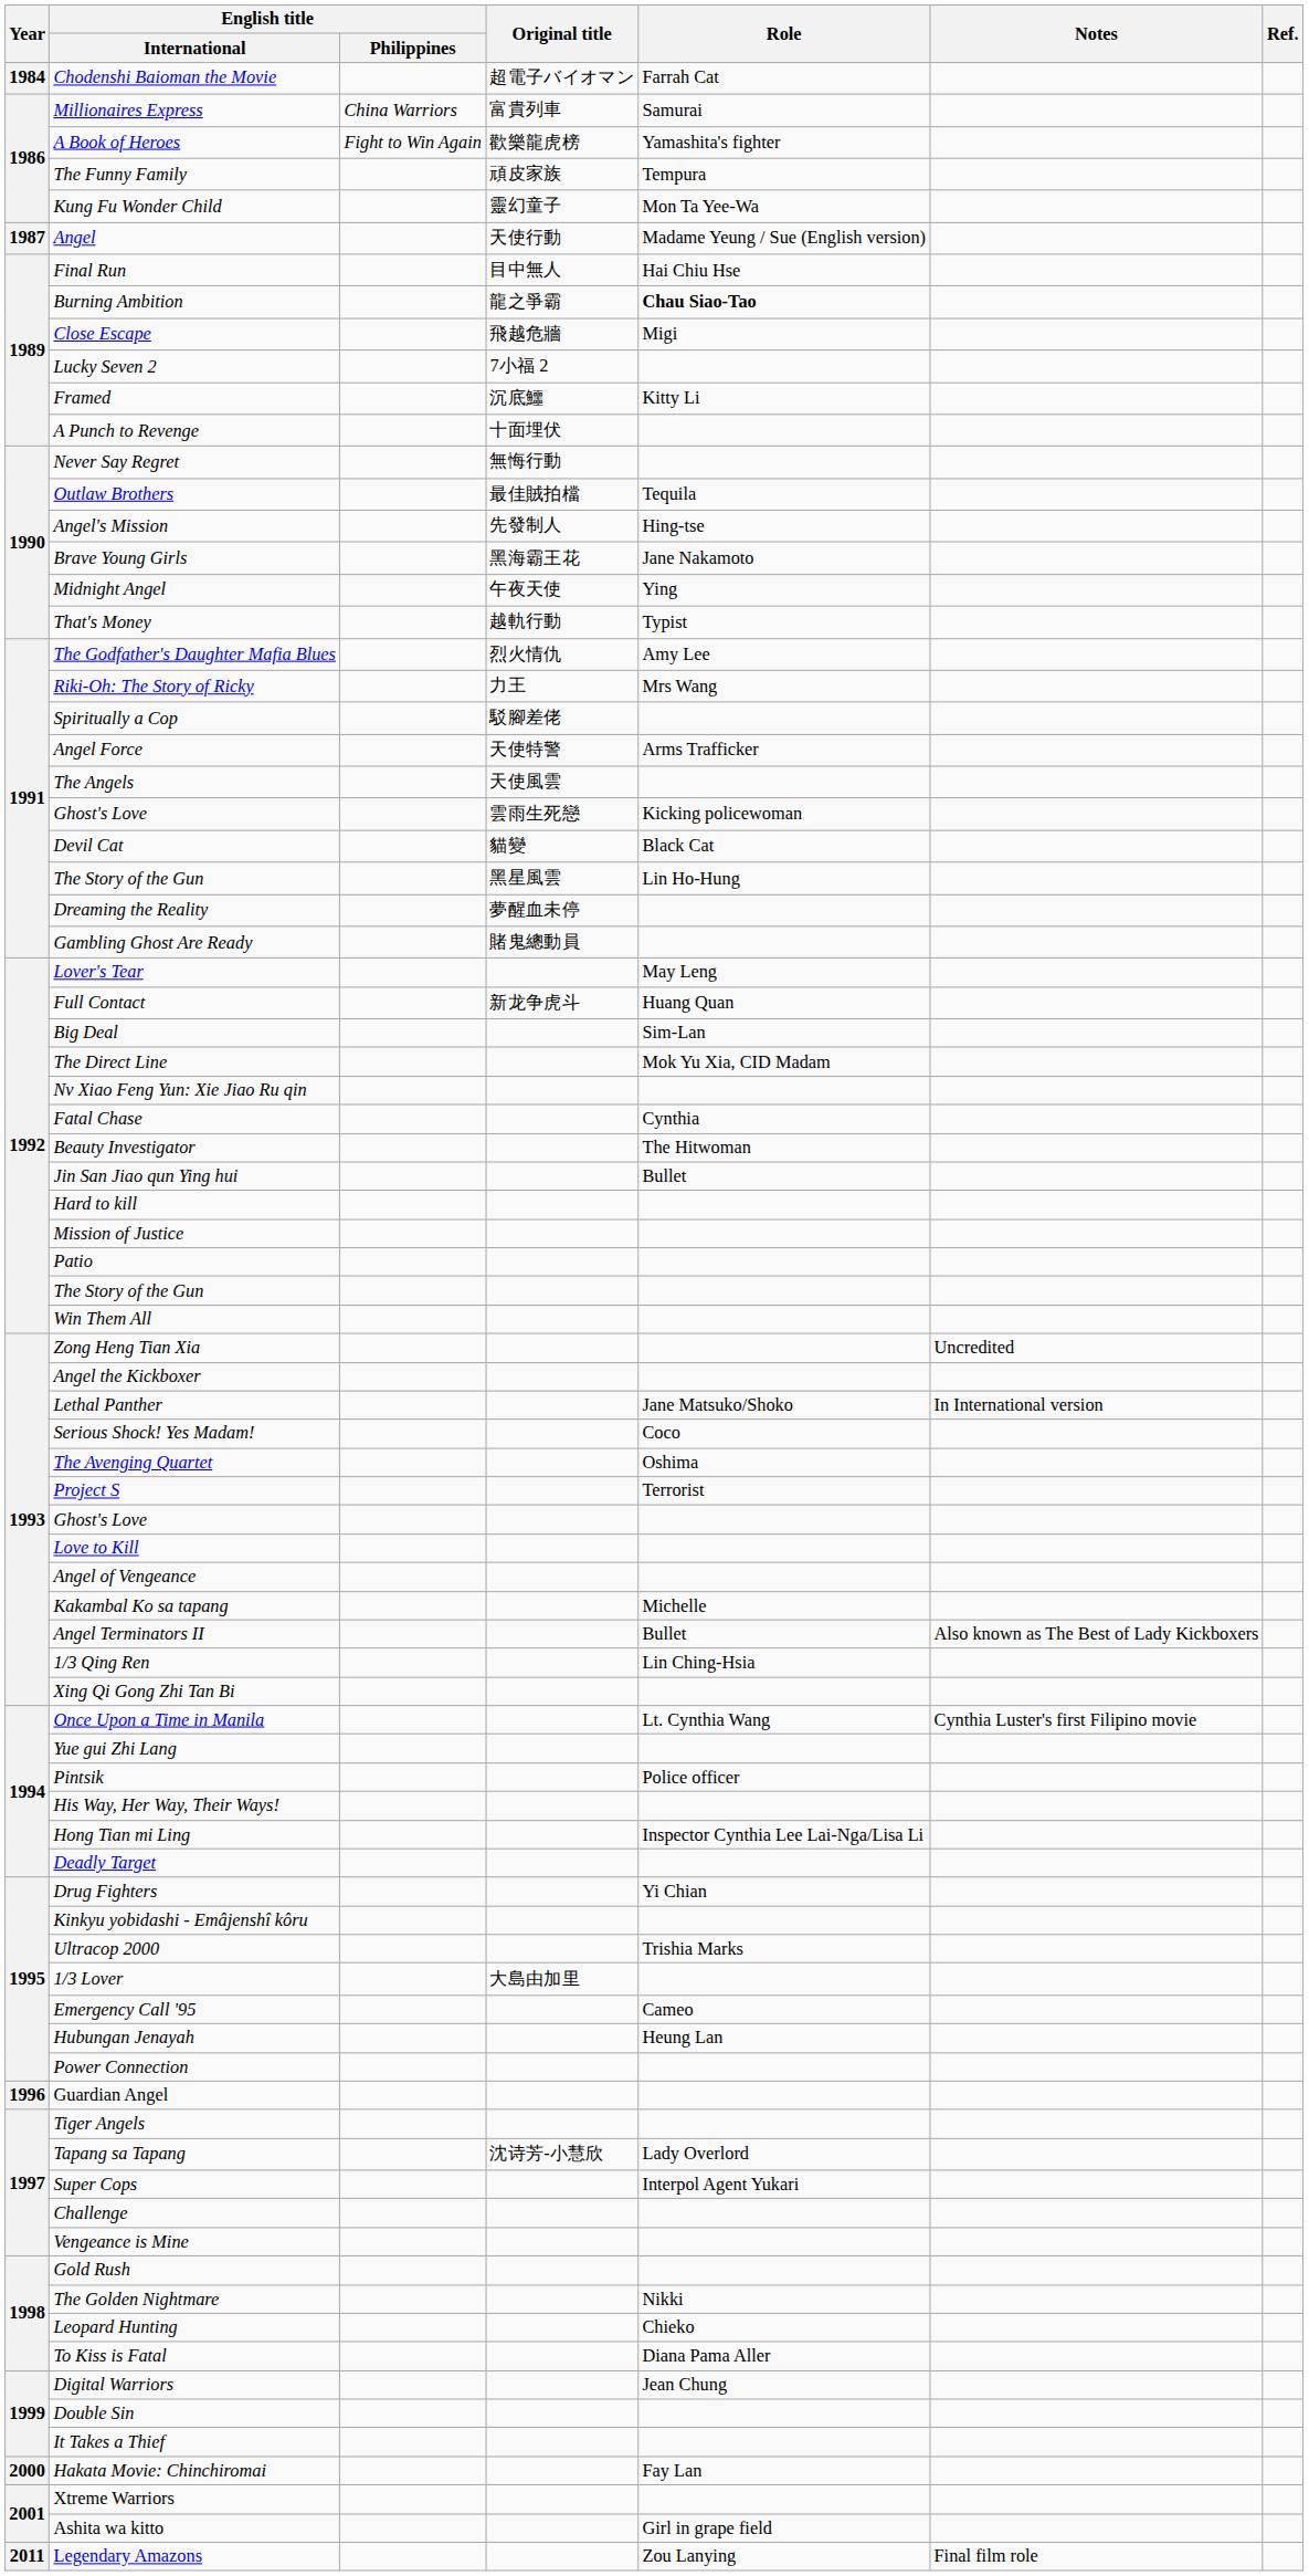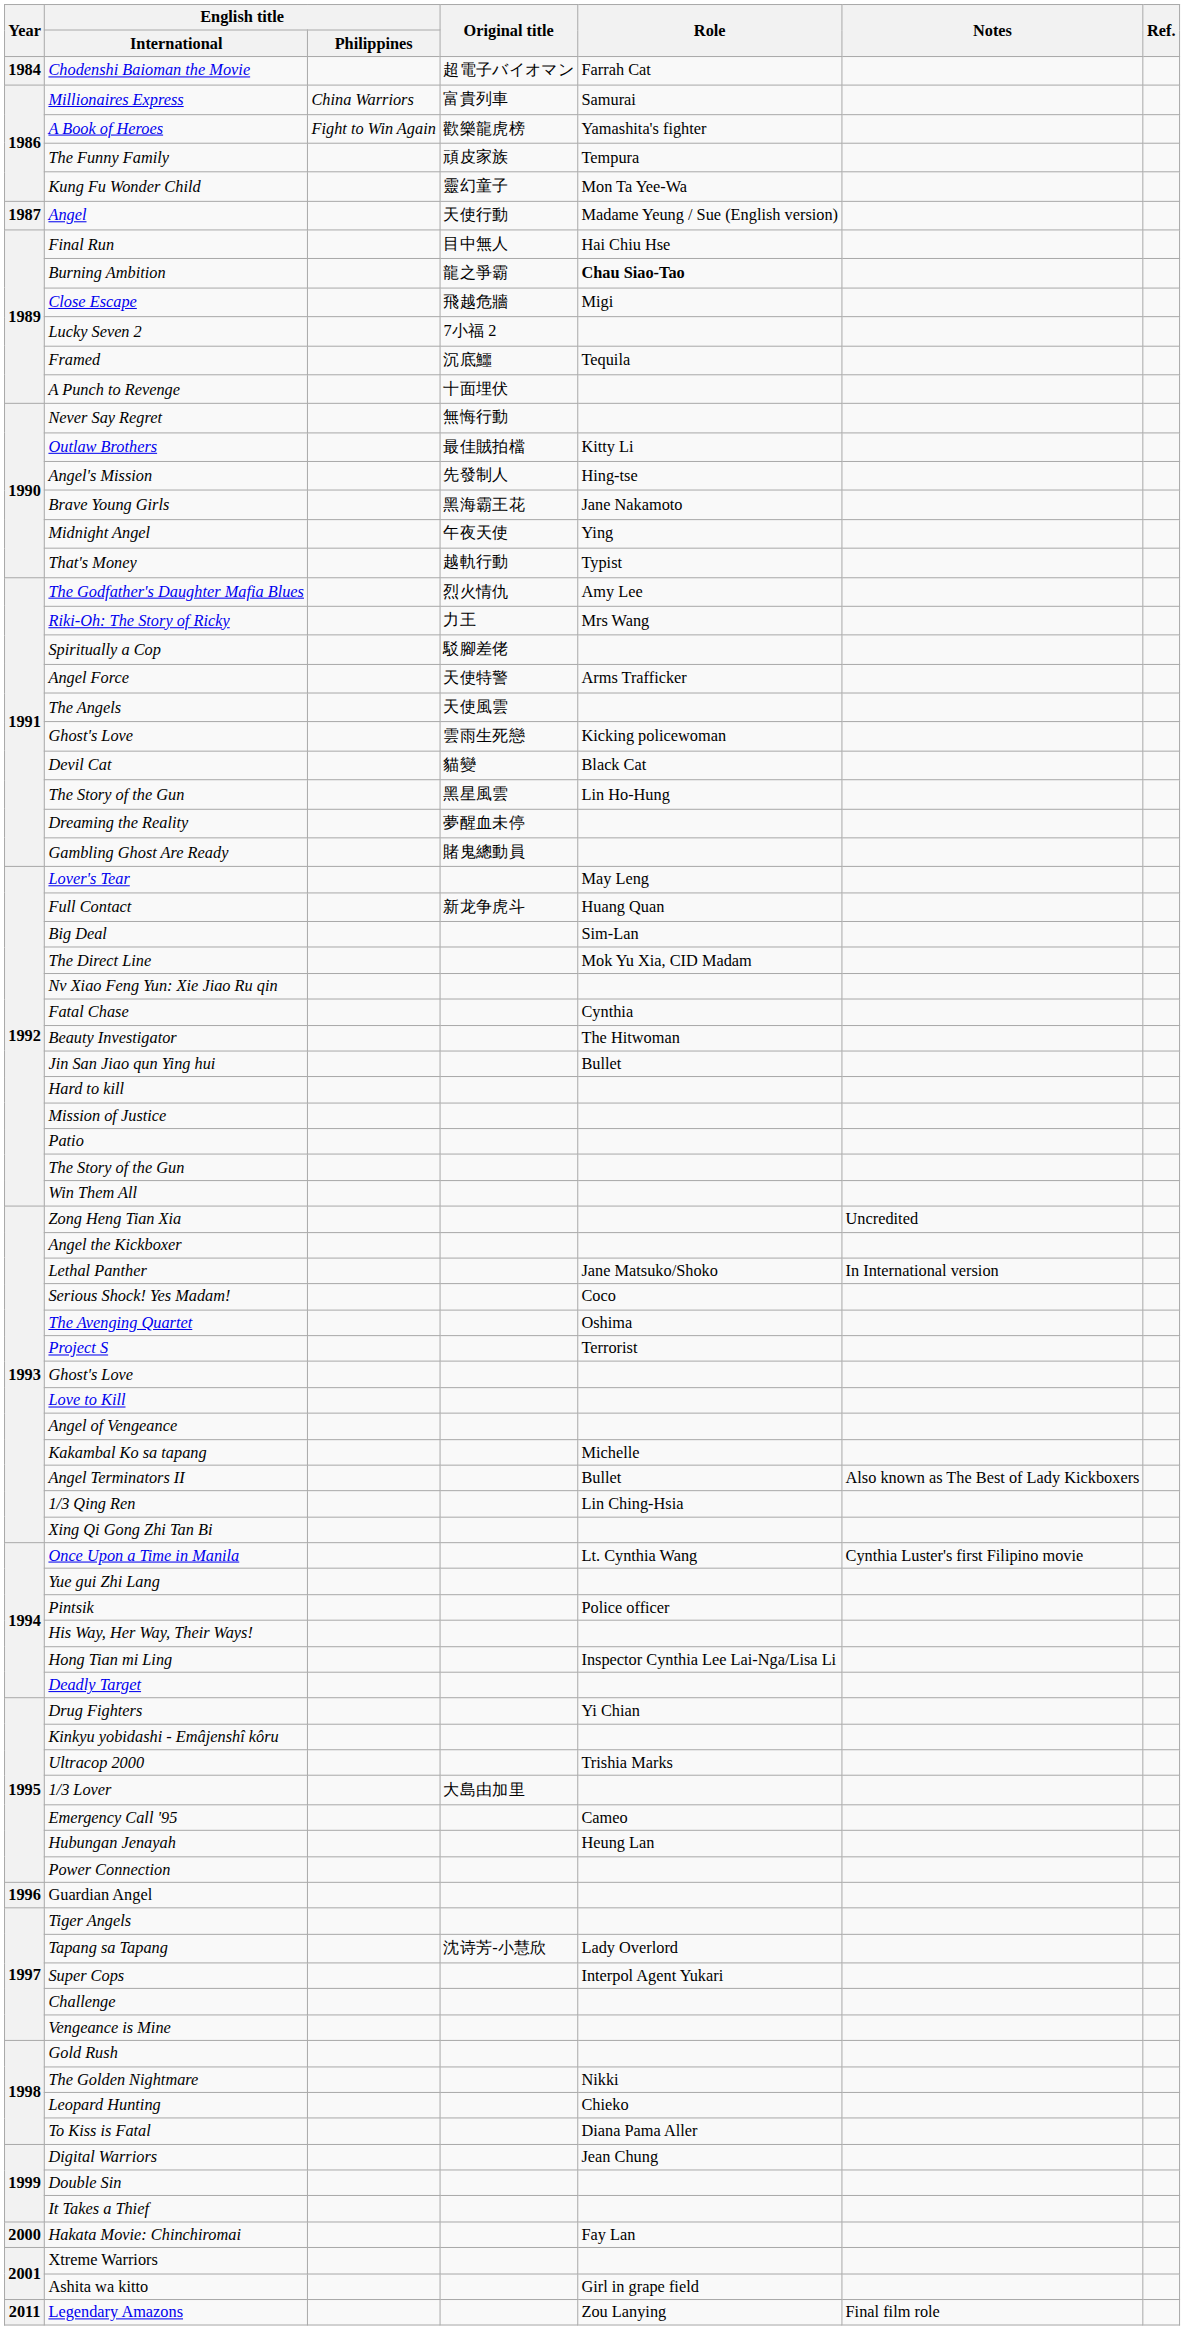Framed | Role: Kitty Li -> Tequila
Outlaw Brothers | Role: Tequila -> Kitty Li
